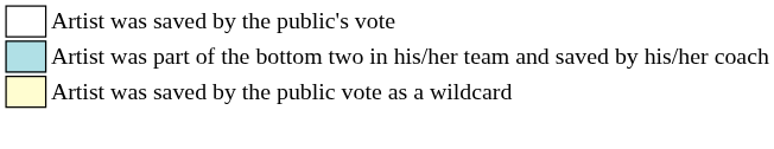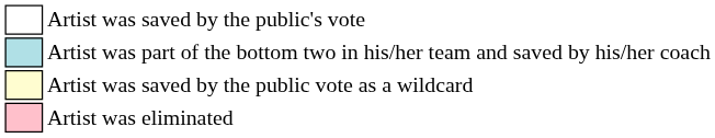+ row: Artist was eliminated
